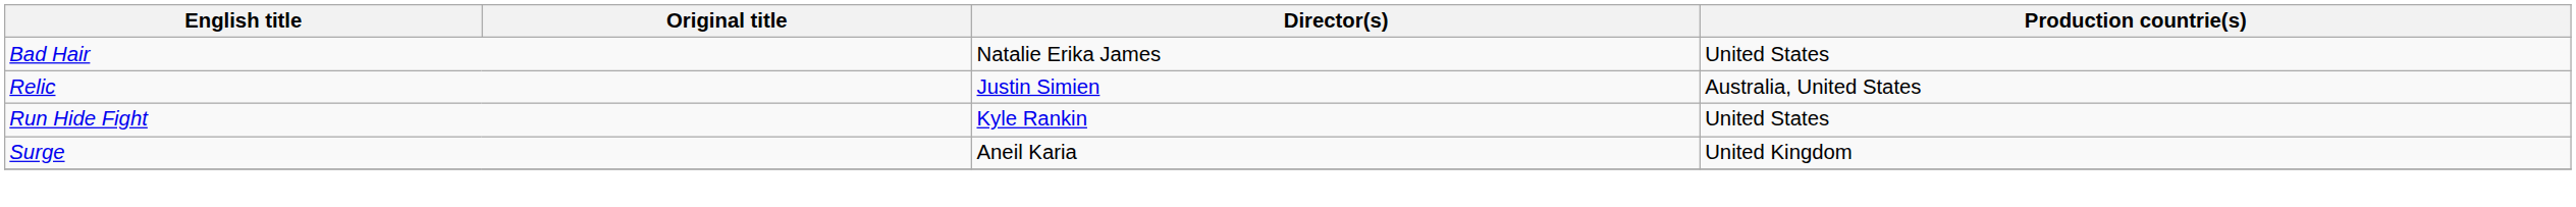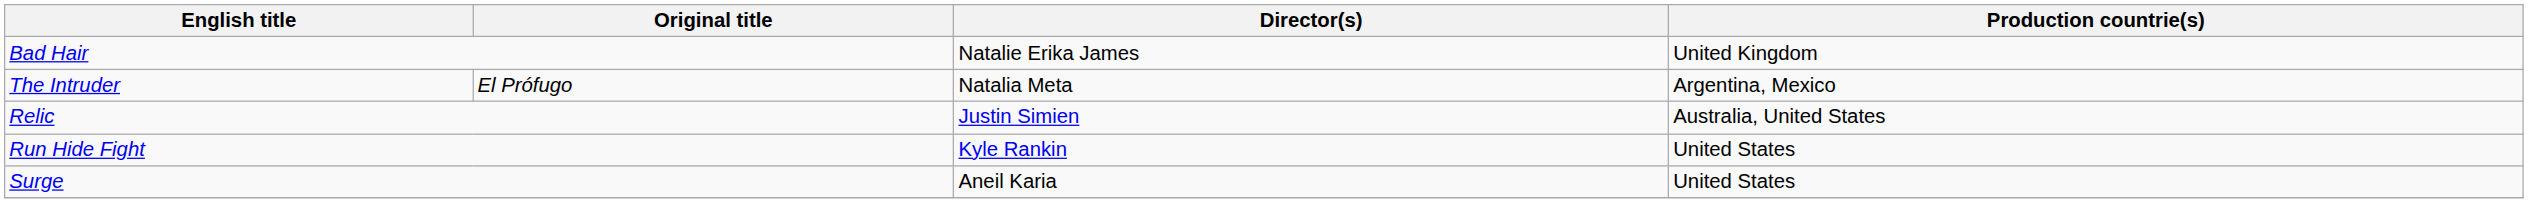Bad Hair | Production countrie(s): United States -> United Kingdom
+ row: The Intruder | El Prófugo | Natalia Meta | Argentina, Mexico
Surge | Production countrie(s): United Kingdom -> United States
